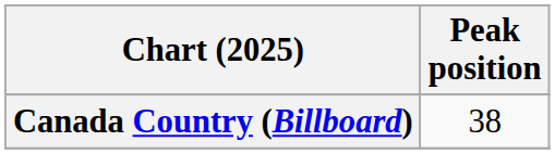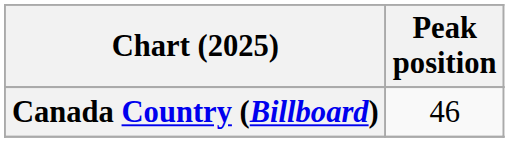Canada Country (Billboard) | Peak position: 38 -> 46
